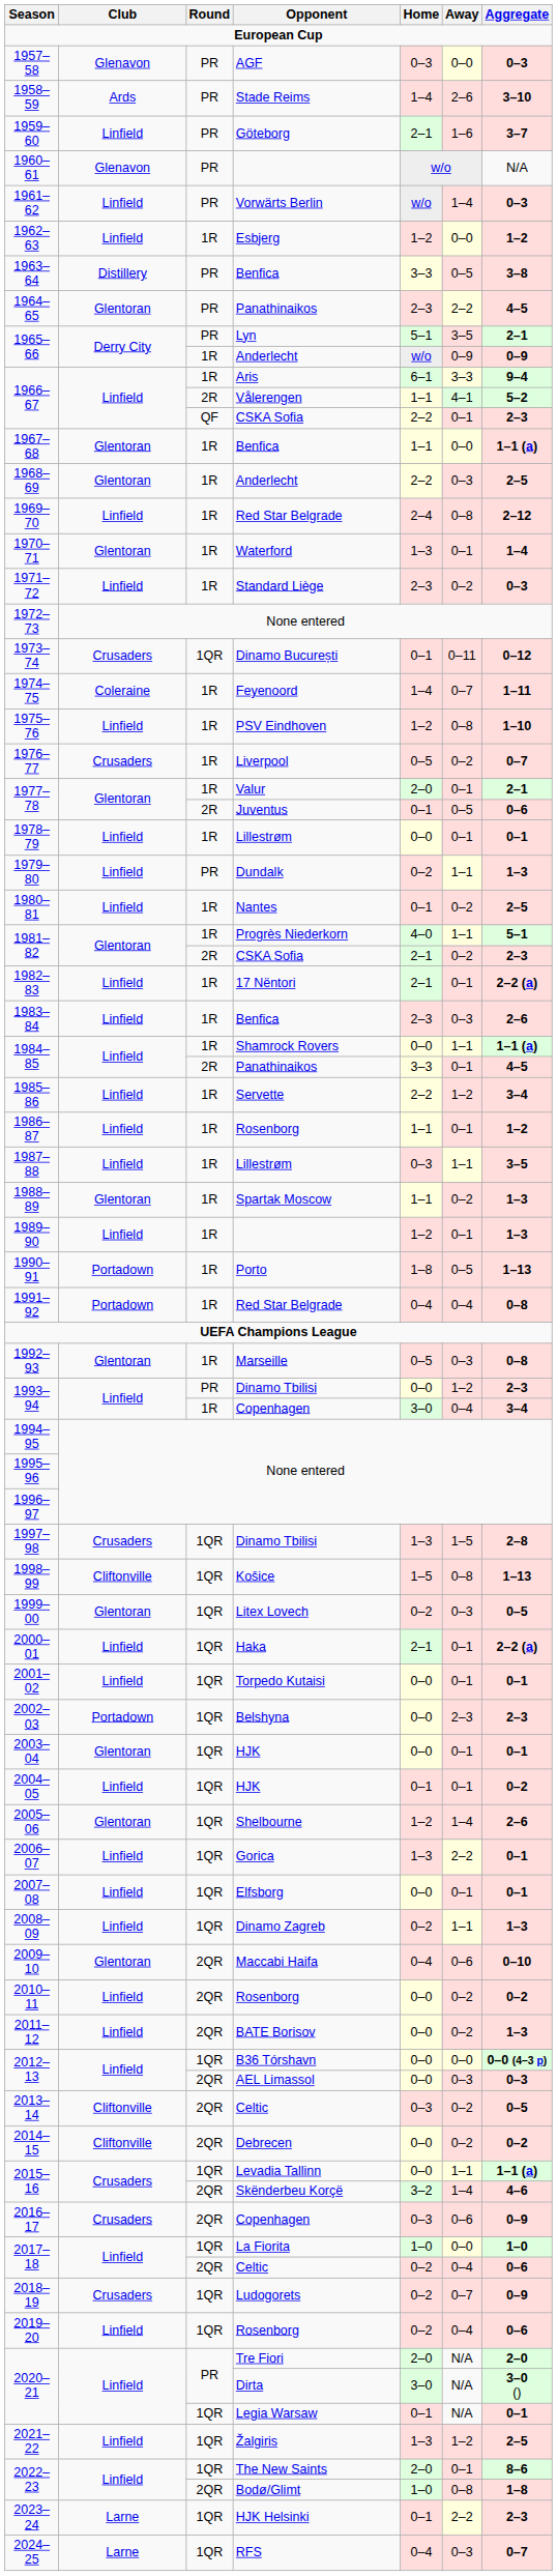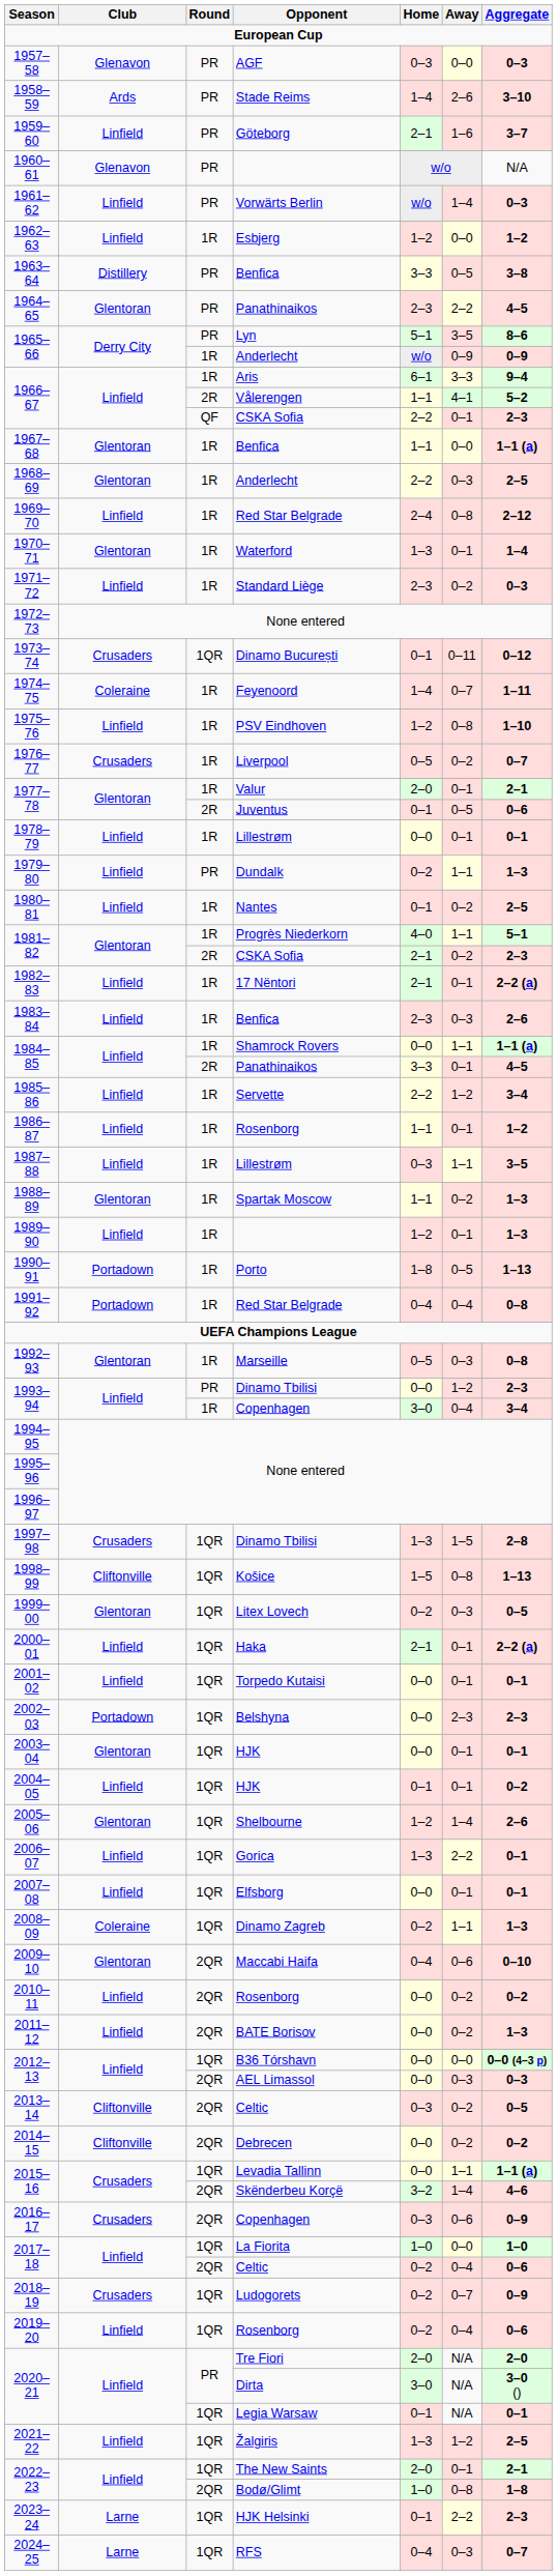1965–66 / Lyn | Aggregate: 2–1 -> 8–6
2008–09 | Club: Linfield -> Coleraine
2022–23 / The New Saints | Aggregate: 8–6 -> 2–1
